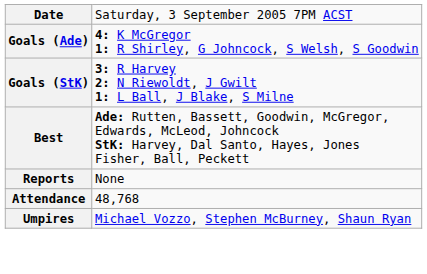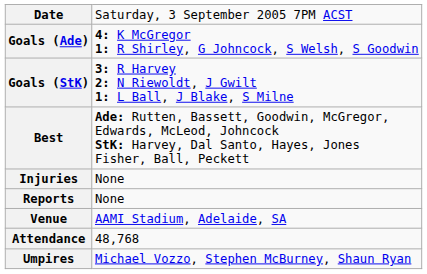+ row: Injuries | None
+ row: Venue | AAMI Stadium, Adelaide, SA
